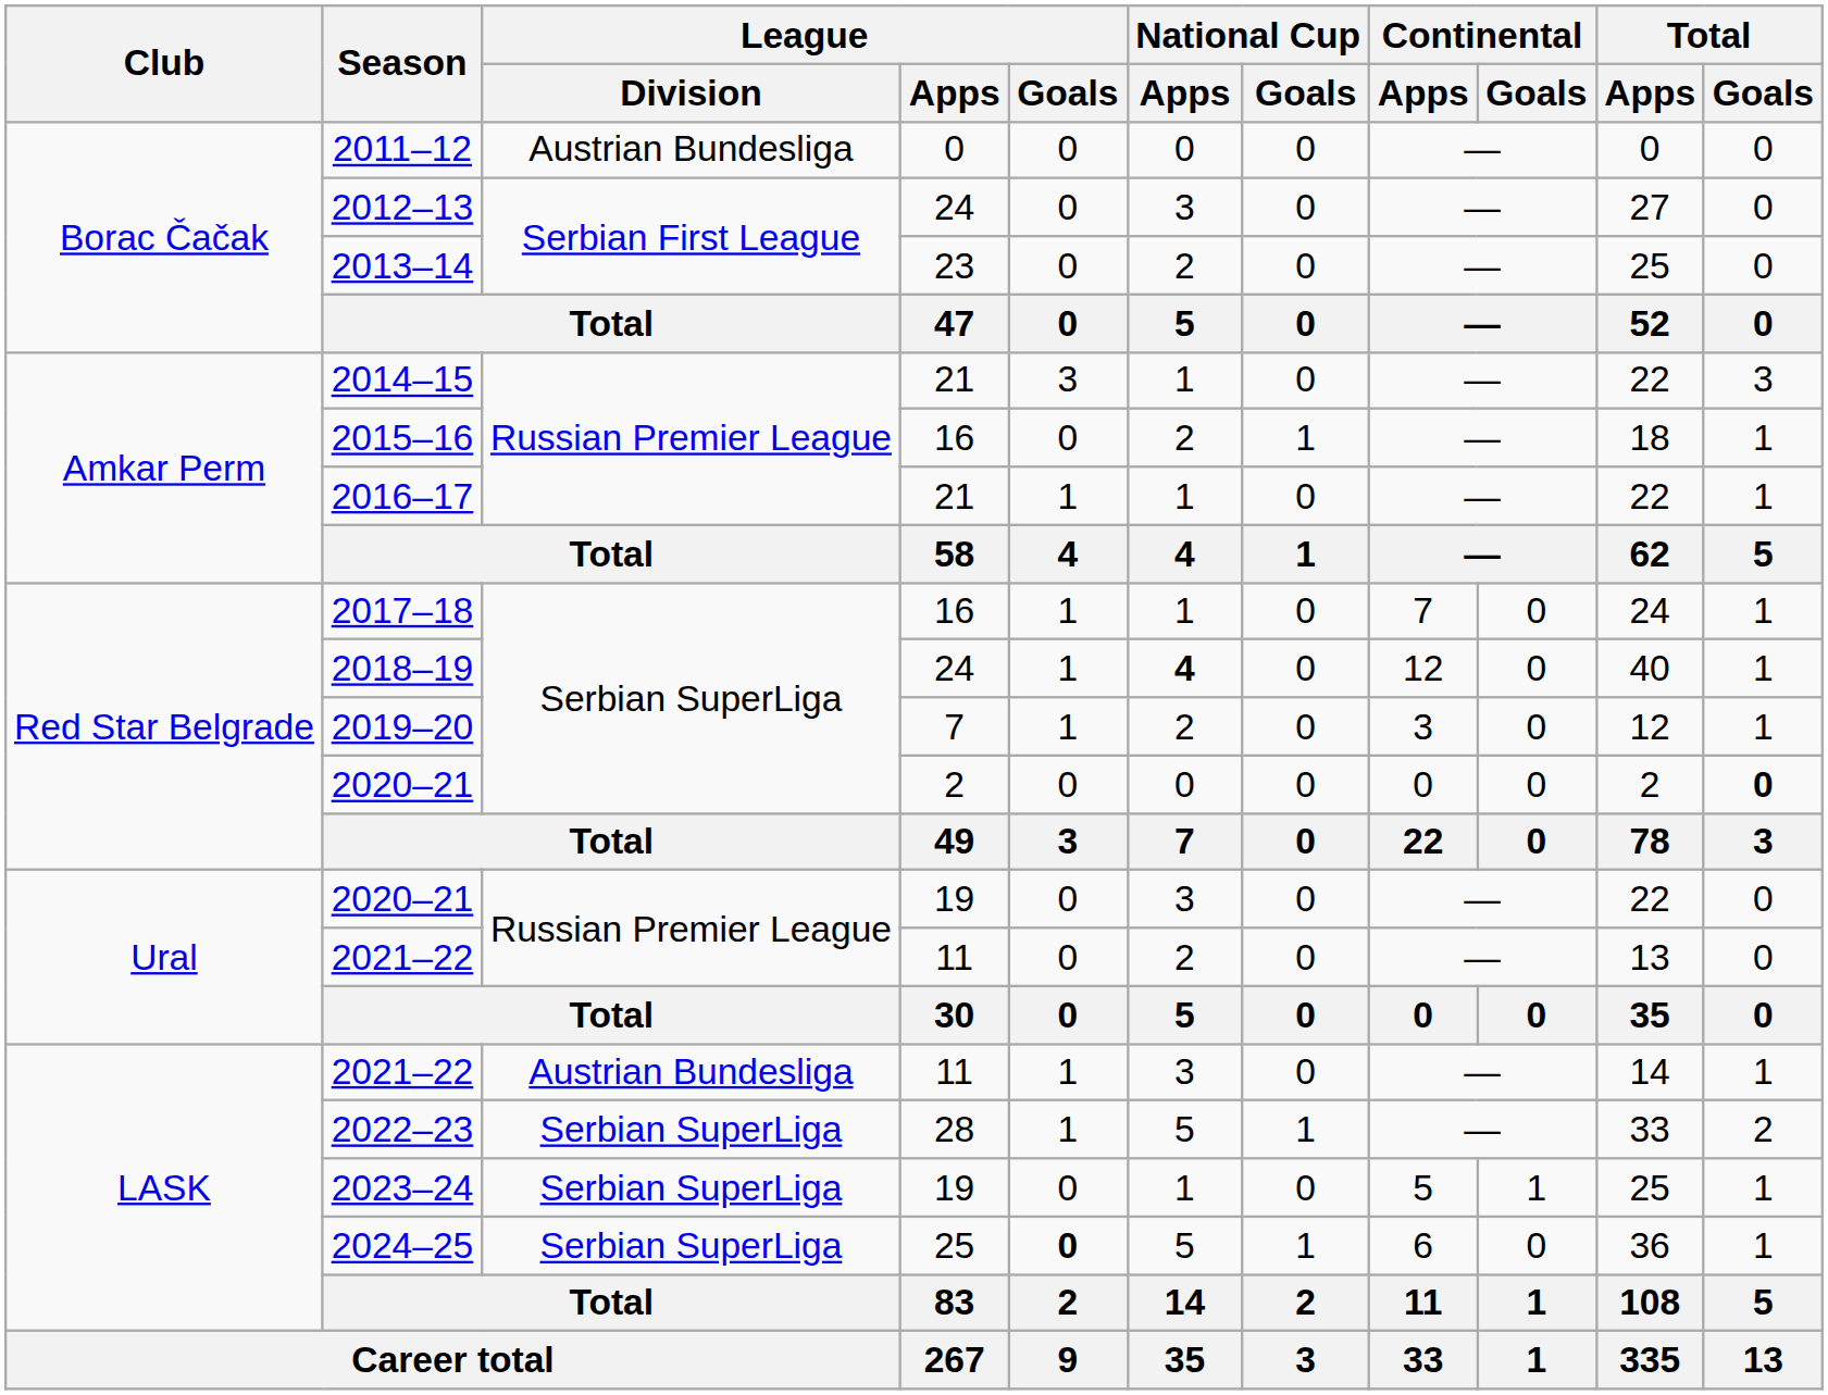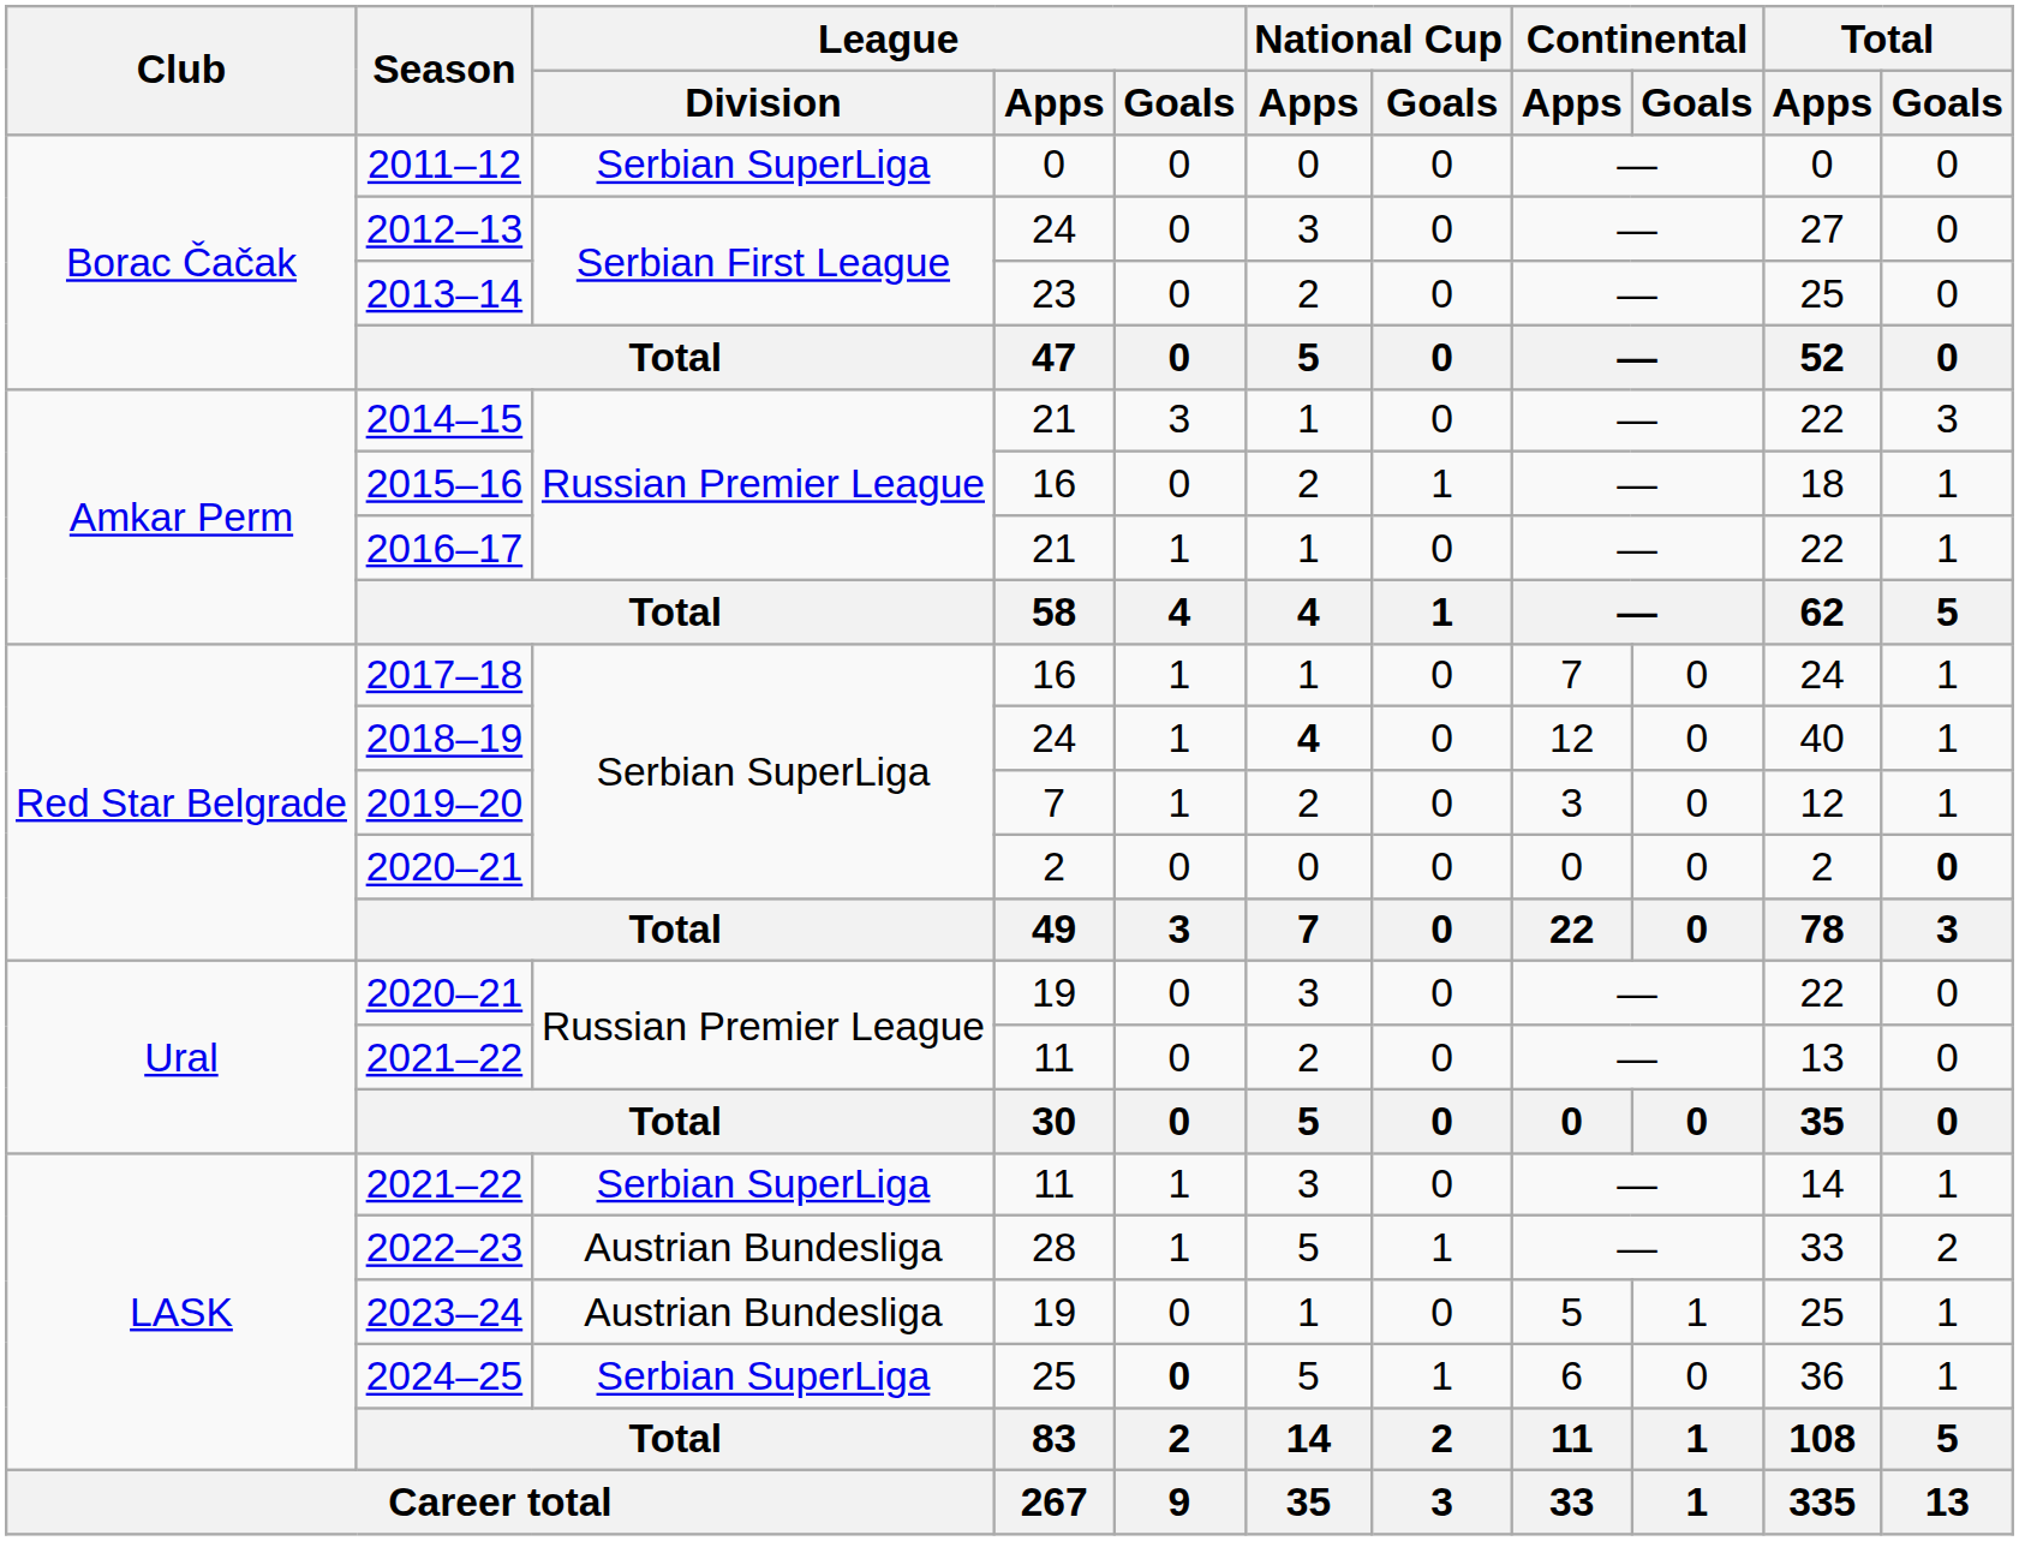2011–12 | League / Division: Austrian Bundesliga -> Serbian SuperLiga
LASK / 2021–22 | League / Division: Austrian Bundesliga -> Serbian SuperLiga
2022–23 | League / Division: Serbian SuperLiga -> Austrian Bundesliga
2023–24 | League / Division: Serbian SuperLiga -> Austrian Bundesliga
